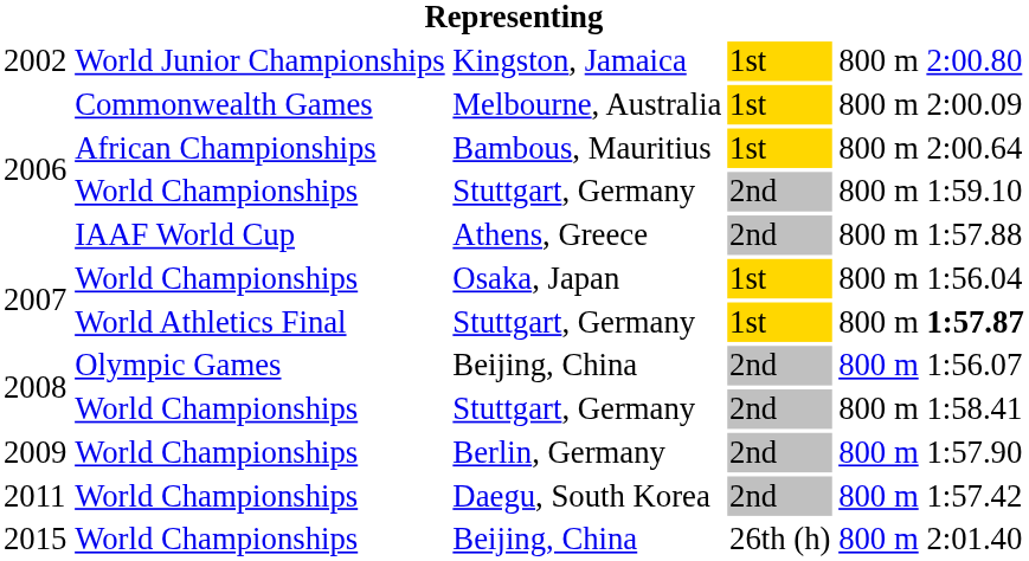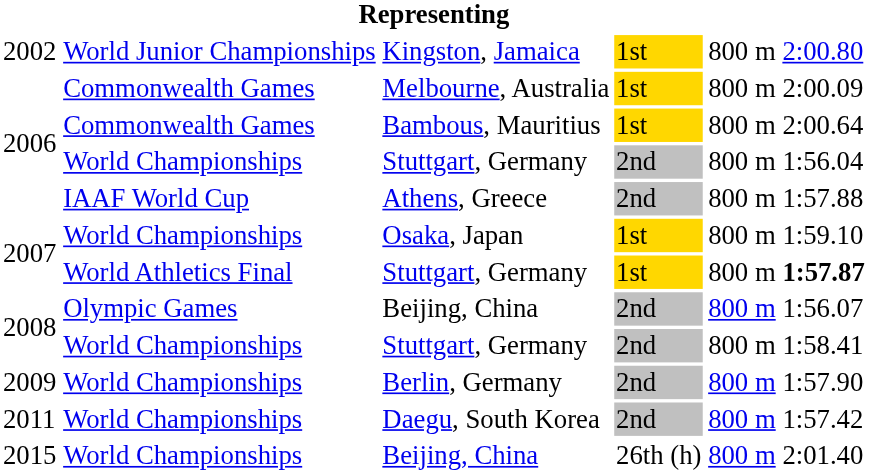Bambous, Mauritius | column 2: African Championships -> Commonwealth Games
2006 / Stuttgart, Germany | column 6: 1:59.10 -> 1:56.04
Osaka, Japan | column 6: 1:56.04 -> 1:59.10
